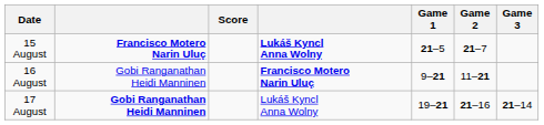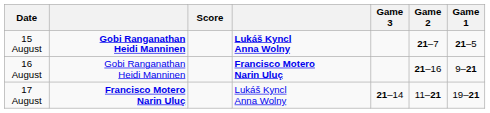columns swapped: Game 1 <-> Game 3
15 August | column 2: Francisco Motero Narin Uluç -> Gobi Ranganathan Heidi Manninen
16 August | Game 2: 11–21 -> 21–16
17 August | column 2: Gobi Ranganathan Heidi Manninen -> Francisco Motero Narin Uluç
17 August | Game 2: 21–16 -> 11–21
